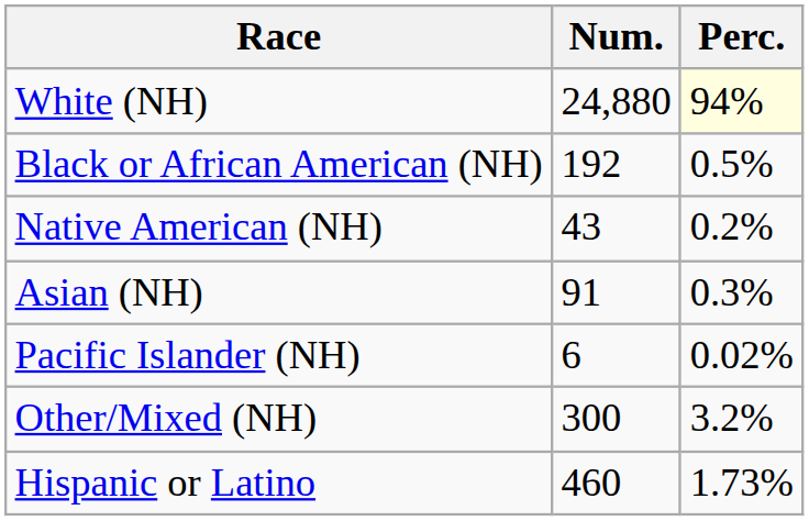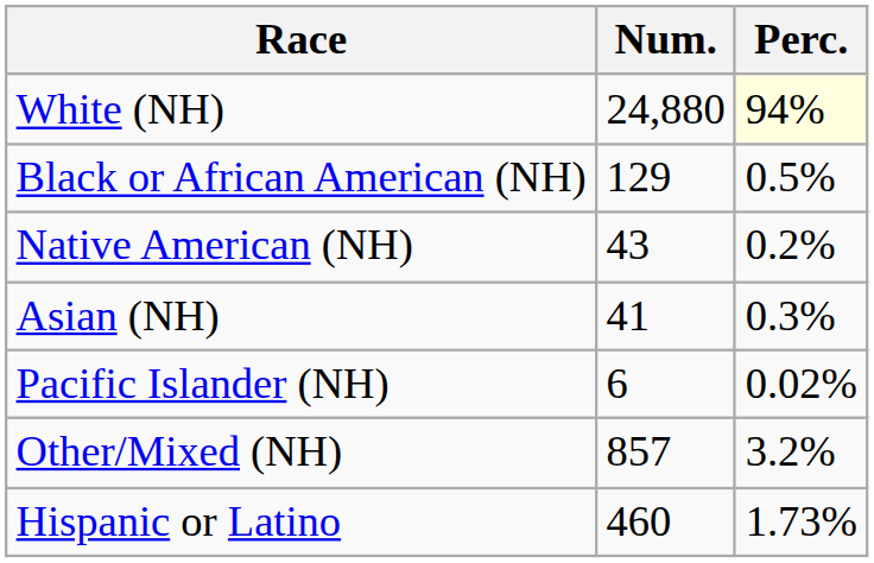Black or African American (NH) | Num.: 192 -> 129
Asian (NH) | Num.: 91 -> 41
Other/Mixed (NH) | Num.: 300 -> 857
